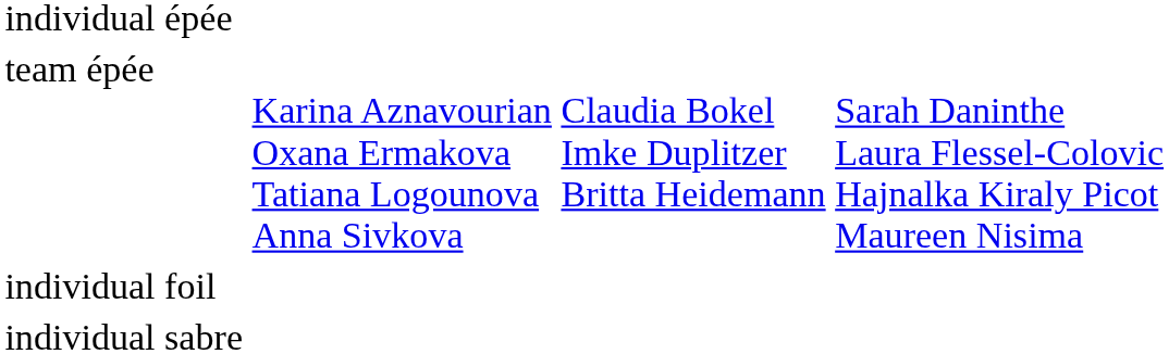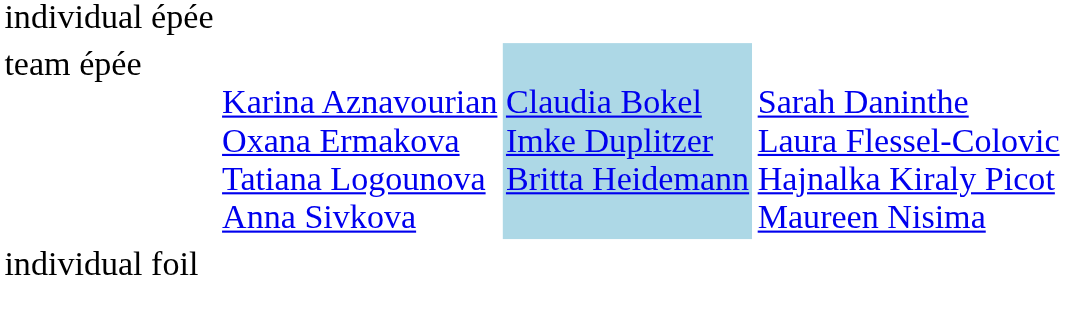team épée | column 3: no background -> lightblue background
- row: individual sabre
